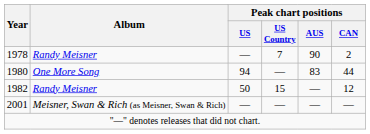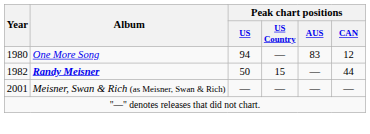- row: 1978 | Randy Meisner | — | 7 | 90 | 2
1980 | Peak chart positions / CAN: 44 -> 12
1982 | Album: normal -> bold
1982 | Peak chart positions / CAN: 12 -> 44
